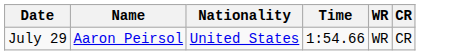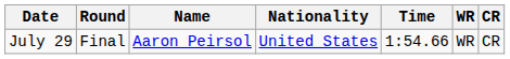+ column: Round | Final
